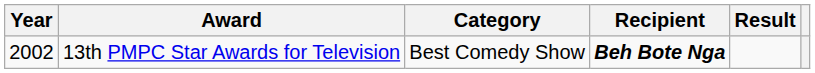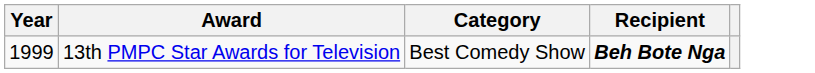- column: Result
13th PMPC Star Awards for Television | Year: 2002 -> 1999
